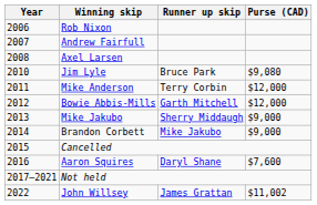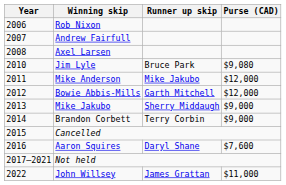Mike Anderson | Runner up skip: Terry Corbin -> Mike Jakubo
Brandon Corbett | Runner up skip: Mike Jakubo -> Terry Corbin
John Willsey | Purse (CAD): $11,002 -> $11,000
